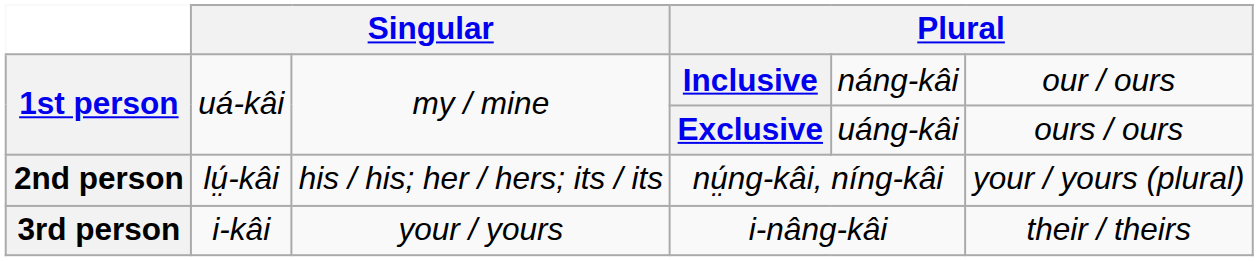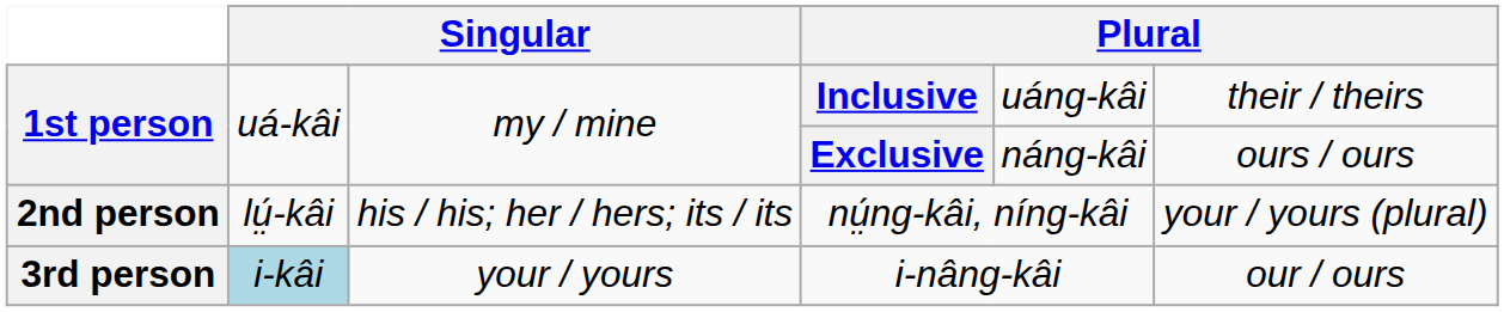Inclusive | column 5: náng-kâi -> uáng-kâi
Inclusive | column 6: our / ours -> their / theirs
Exclusive | column 5: uáng-kâi -> náng-kâi
i-nâng-kâi | column 2: no background -> lightblue background
i-nâng-kâi | column 6: their / theirs -> our / ours
